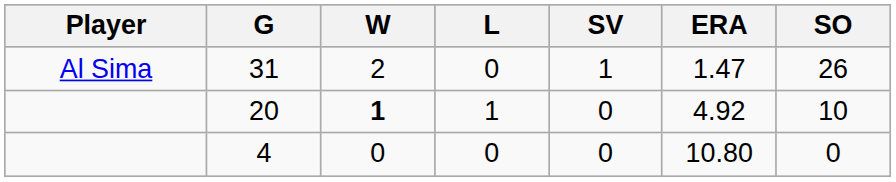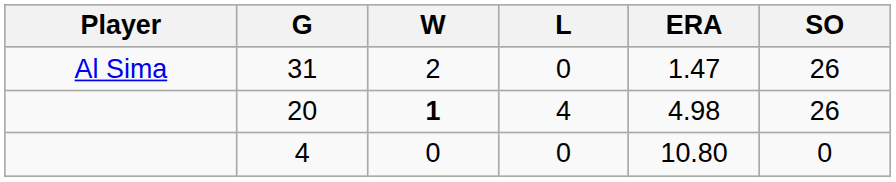- column: SV | 1 | 0 | 0
20 | L: 1 -> 4
20 | ERA: 4.92 -> 4.98
20 | SO: 10 -> 26
